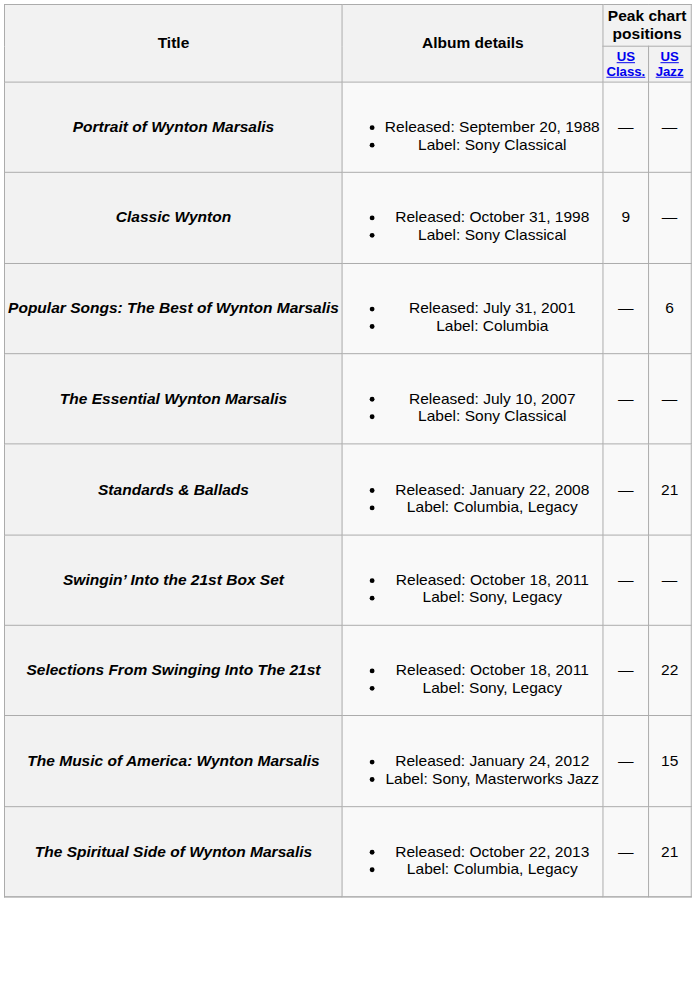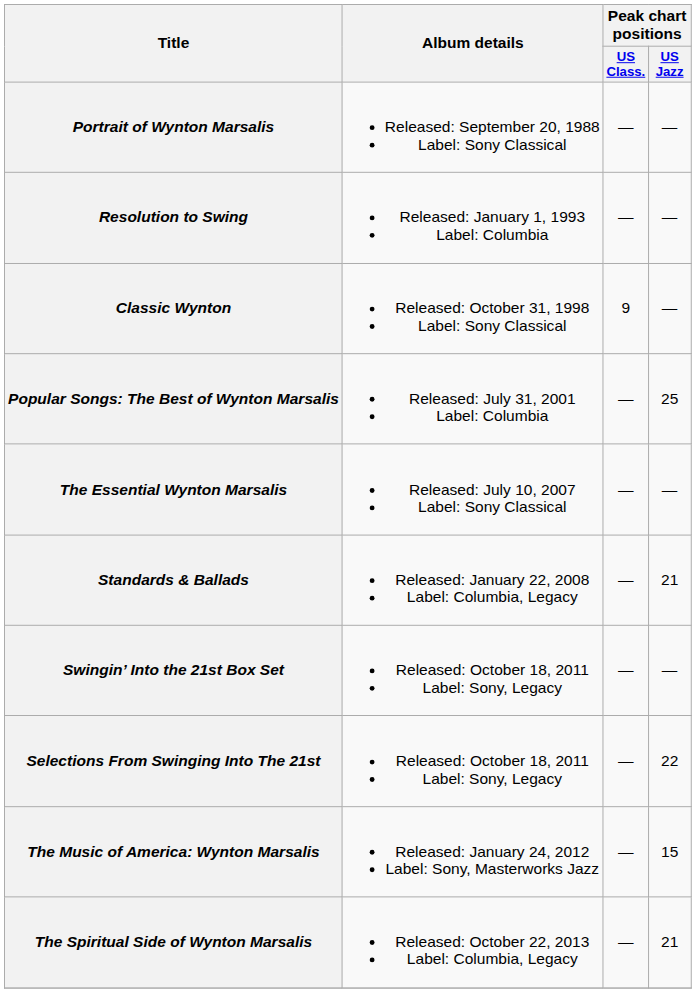+ row: Resolution to Swing | Released: January 1, 1993 Label: Columbia | — | —
Popular Songs: The Best of Wynton Marsalis | Peak chart positions / US Jazz: 6 -> 25
